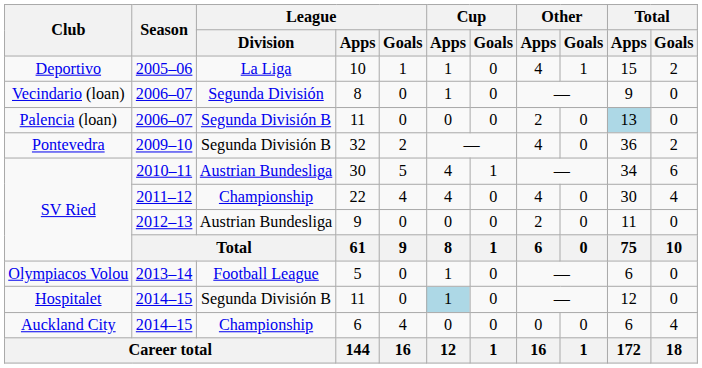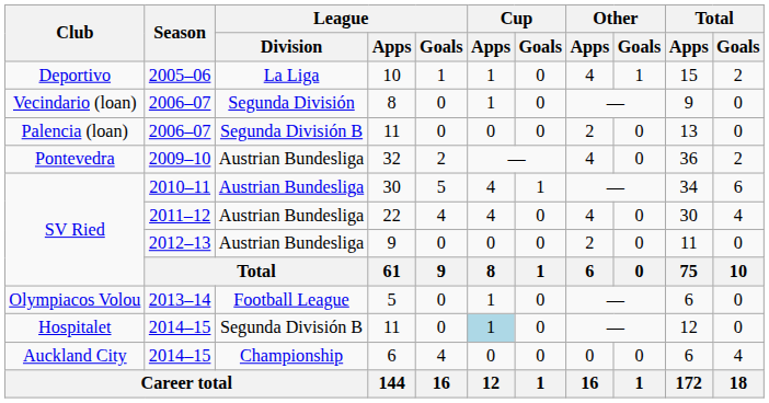Palencia (loan) / 11 | Total / Apps: lightblue background -> no background
32 | League / Division: Segunda División B -> Austrian Bundesliga
22 | League / Division: Championship -> Austrian Bundesliga
